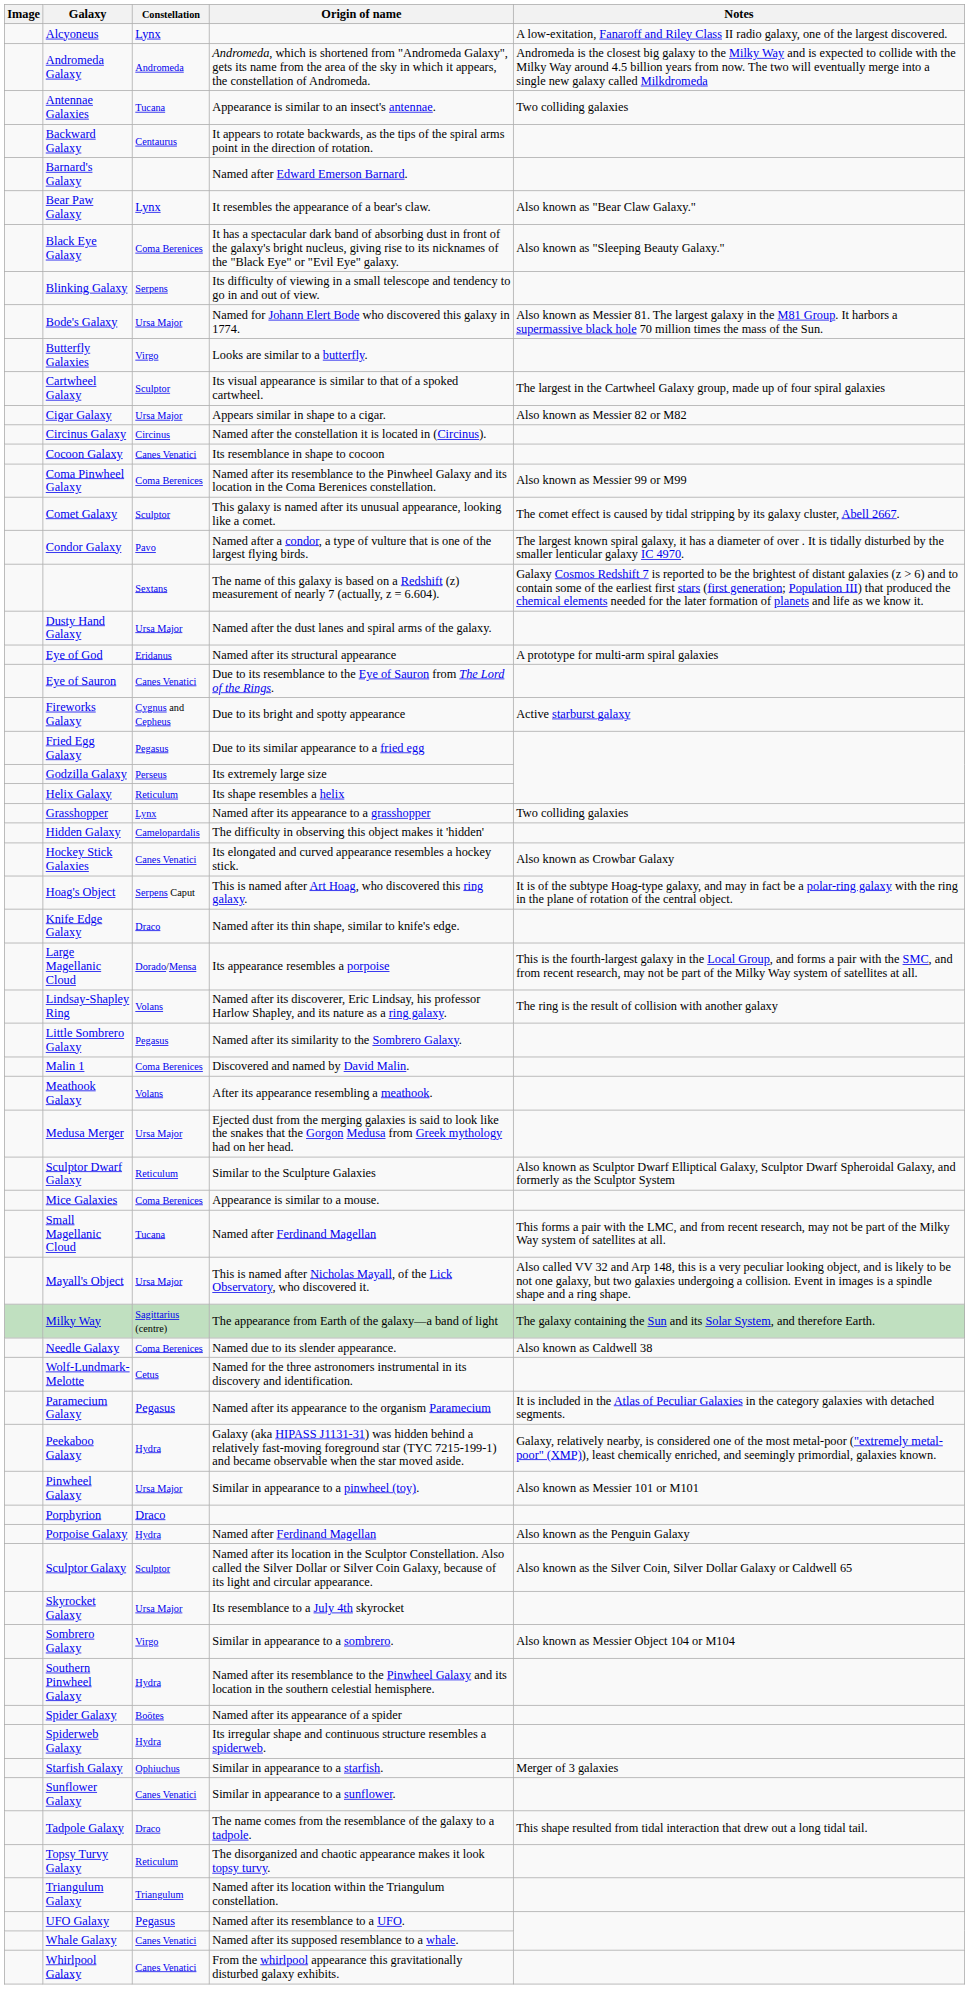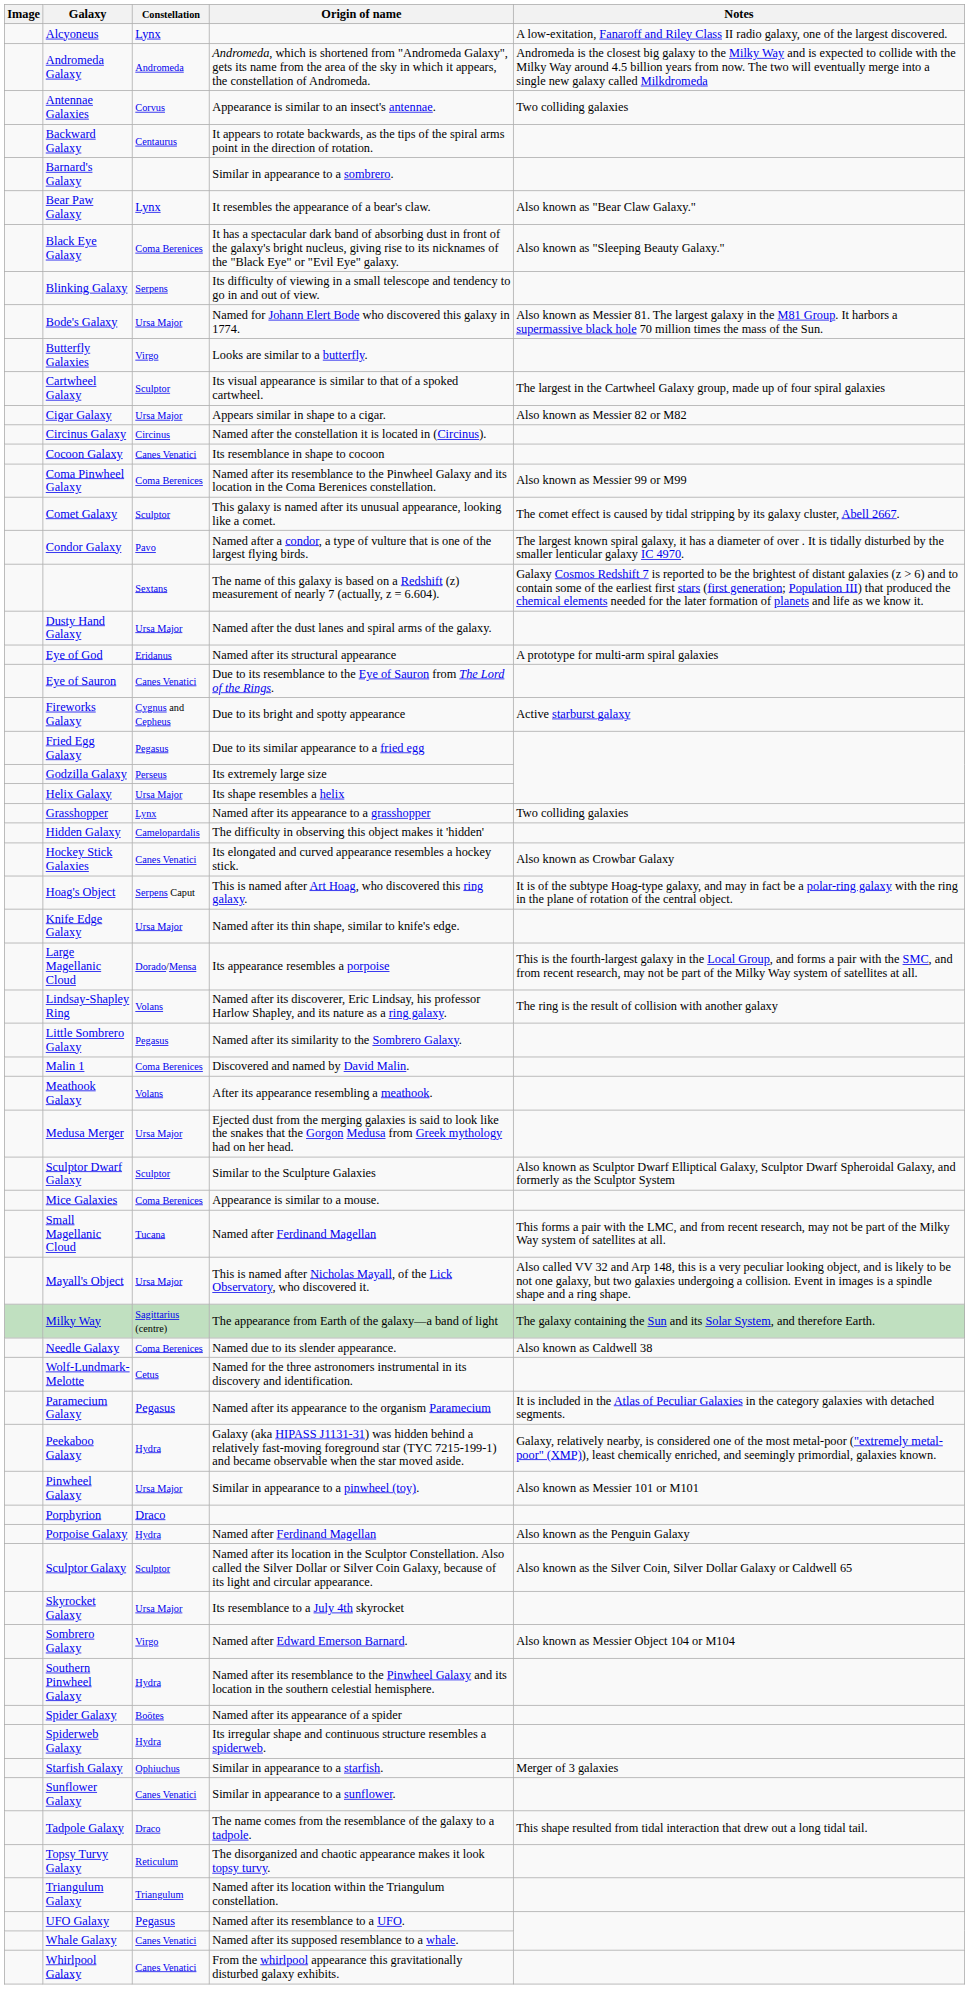Antennae Galaxies | Constellation: Tucana -> Corvus
Barnard's Galaxy | Origin of name: Named after Edward Emerson Barnard. -> Similar in appearance to a sombrero.
Helix Galaxy | Constellation: Reticulum -> Ursa Major
Knife Edge Galaxy | Constellation: Draco -> Ursa Major
Sculptor Dwarf Galaxy | Constellation: Reticulum -> Sculptor
Sombrero Galaxy | Origin of name: Similar in appearance to a sombrero. -> Named after Edward Emerson Barnard.
